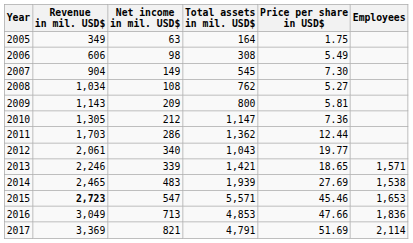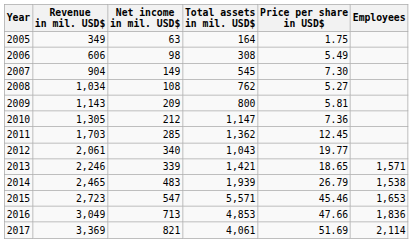2011 | Net income in mil. USD$: 286 -> 285
2011 | Price per share in USD$: 12.44 -> 12.45
2014 | Price per share in USD$: 27.69 -> 26.79
2015 | Revenue in mil. USD$: bold -> normal
2017 | Total assets in mil. USD$: 4,791 -> 4,061
